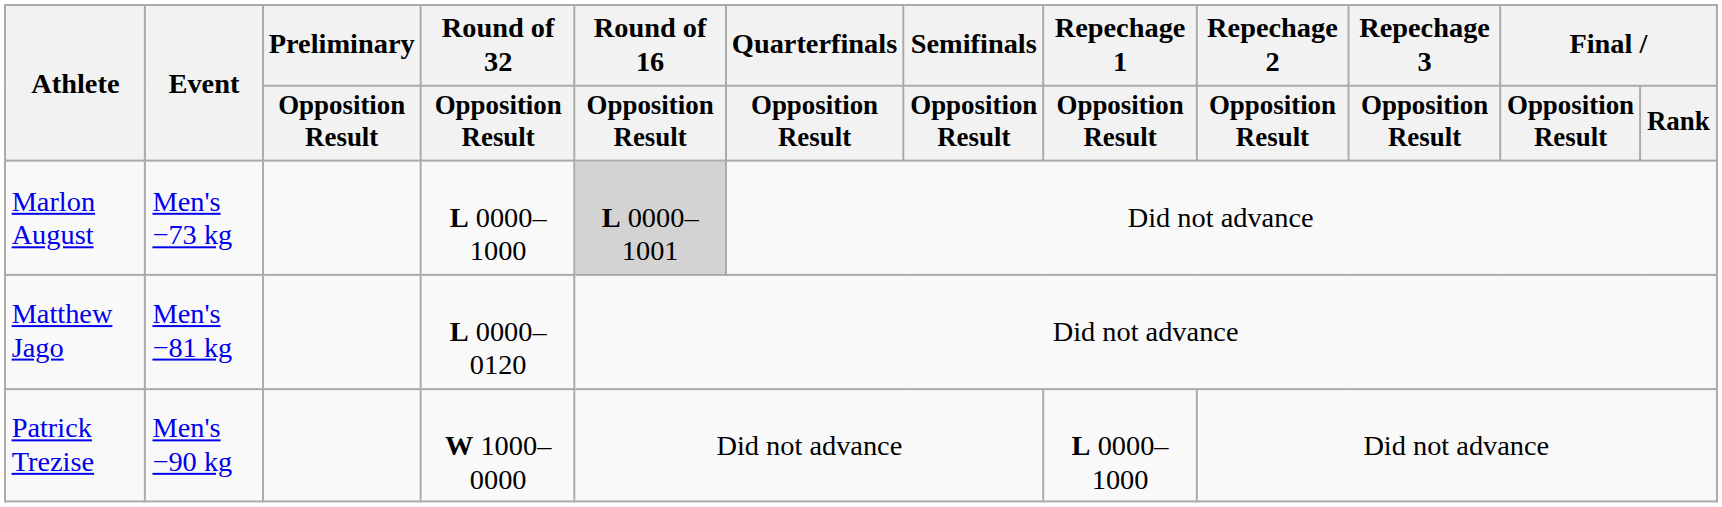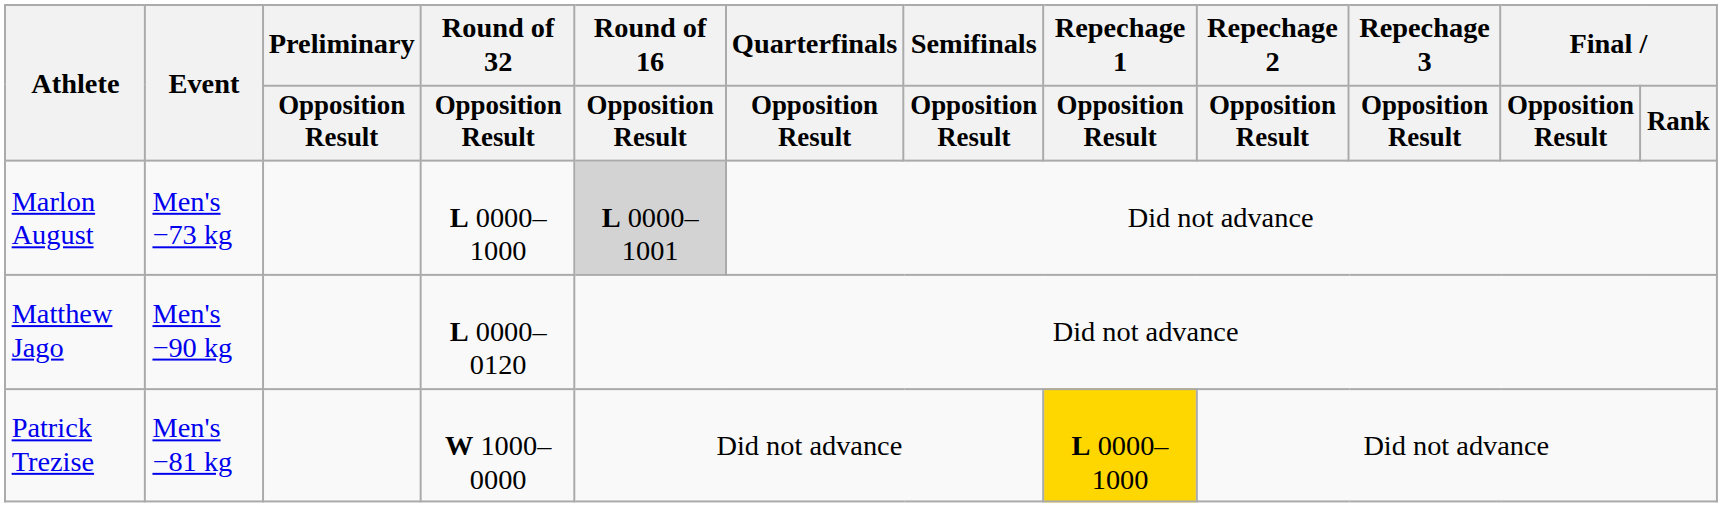Matthew Jago | Event: Men's −81 kg -> Men's −90 kg
Patrick Trezise | Event: Men's −90 kg -> Men's −81 kg
Patrick Trezise | Repechage 1 / Opposition Result: no background -> gold background
